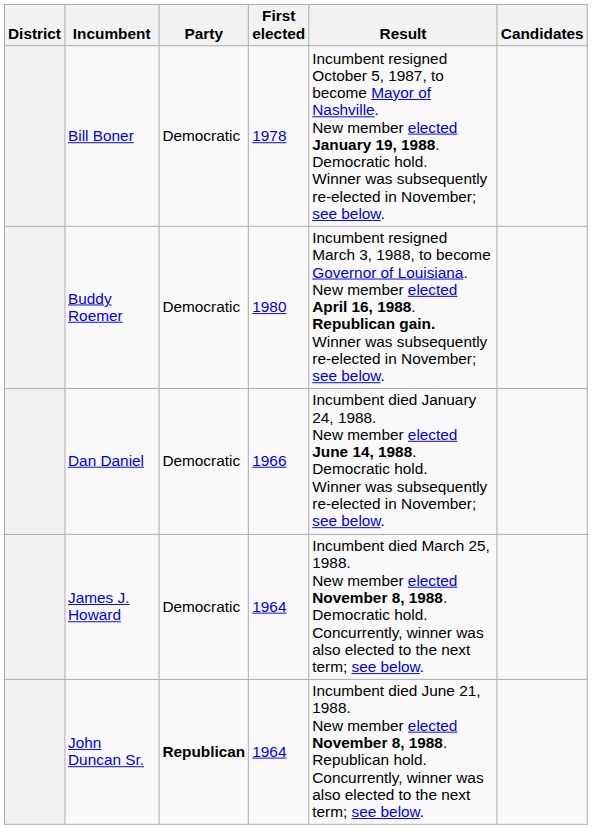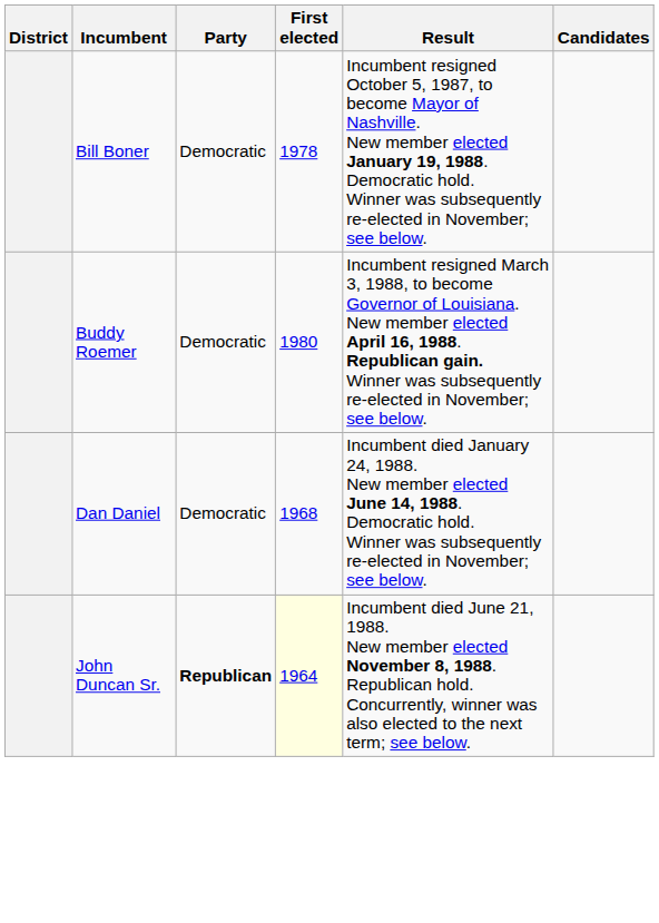Dan Daniel | First elected: 1966 -> 1968
- row: James J. Howard | Democratic | 1964 | Incumbent died March 25, 1988. New member elected November 8, 1988. Democratic hold. Concurrently, winner was also elected to the next term; see below.
John Duncan Sr. | First elected: no background -> lightyellow background
